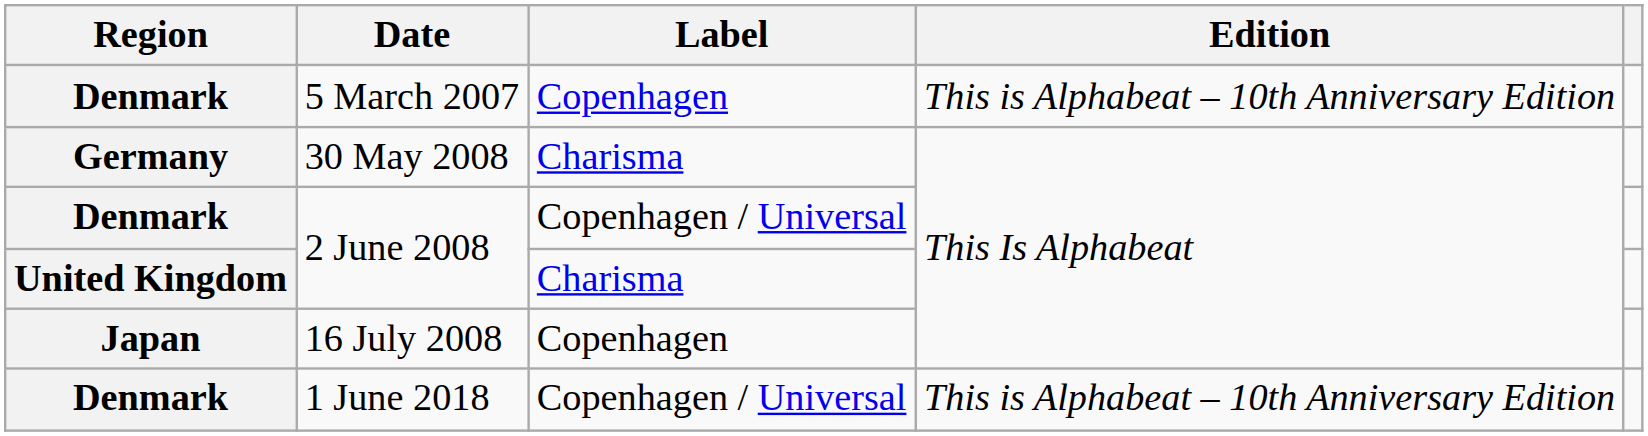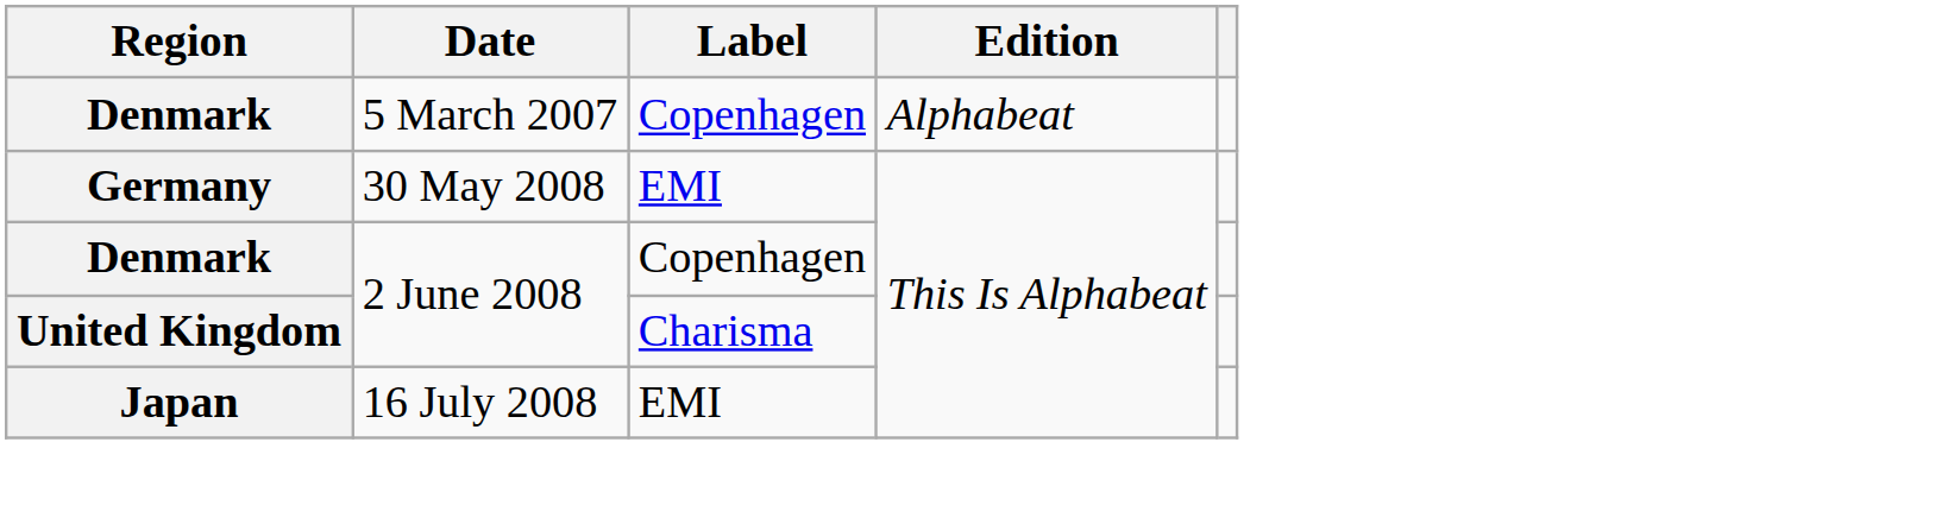5 March 2007 | Edition: This is Alphabeat – 10th Anniversary Edition -> Alphabeat
30 May 2008 | Label: Charisma -> EMI
Denmark / 2 June 2008 | Label: Copenhagen / Universal -> Copenhagen
16 July 2008 | Label: Copenhagen -> EMI
- row: Denmark | 1 June 2018 | Copenhagen / Universal | This is Alphabeat – 10th Anniversary Edition
